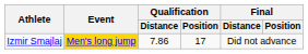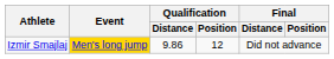Izmir Smajlaj | Qualification / Distance: 7.86 -> 9.86
Izmir Smajlaj | Qualification / Position: 17 -> 12
